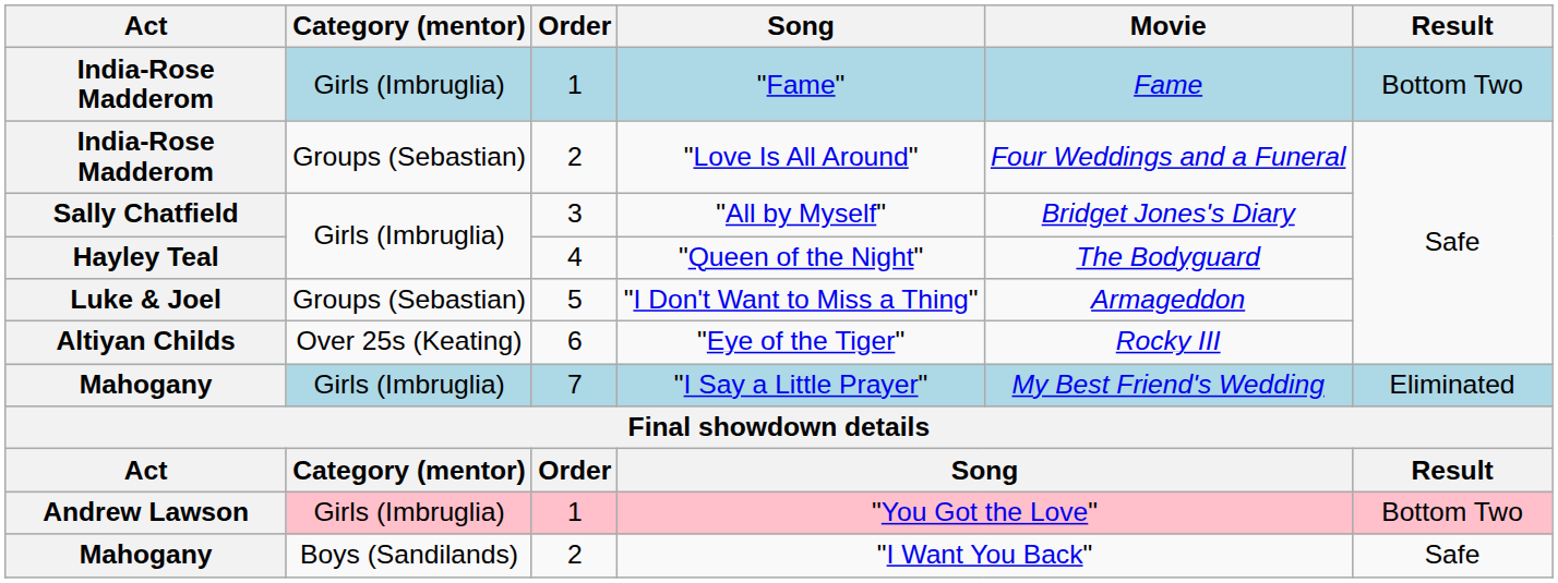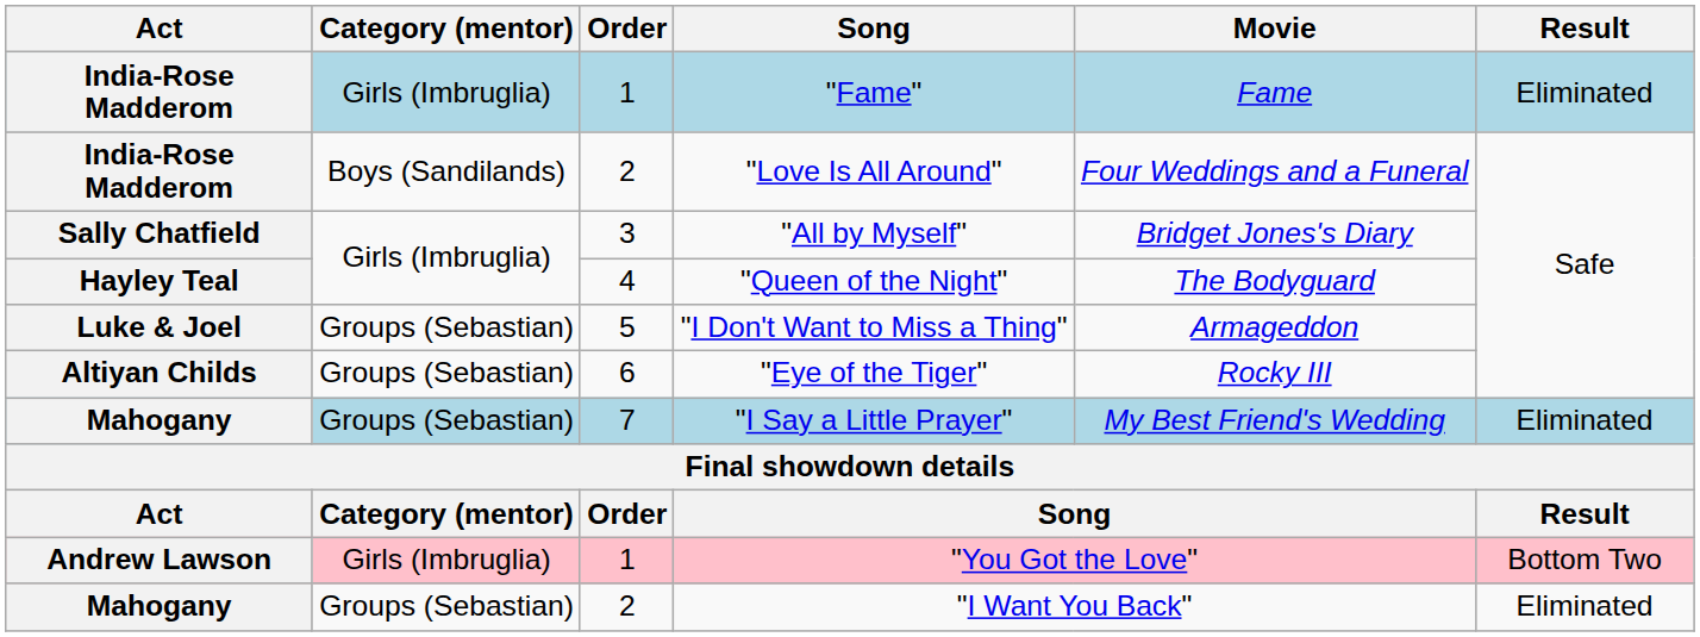"Fame" | Result: Bottom Two -> Eliminated
"Love Is All Around" | Category (mentor): Groups (Sebastian) -> Boys (Sandilands)
"Eye of the Tiger" | Category (mentor): Over 25s (Keating) -> Groups (Sebastian)
"I Say a Little Prayer" | Category (mentor): Girls (Imbruglia) -> Groups (Sebastian)
"I Want You Back" | Category (mentor): Boys (Sandilands) -> Groups (Sebastian)
"I Want You Back" | Result: Safe -> Eliminated
